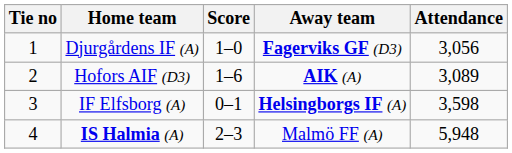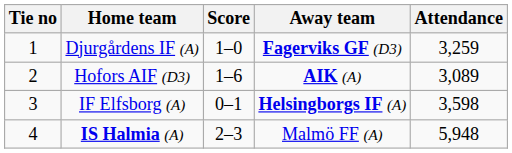Djurgårdens IF (A) | Attendance: 3,056 -> 3,259
